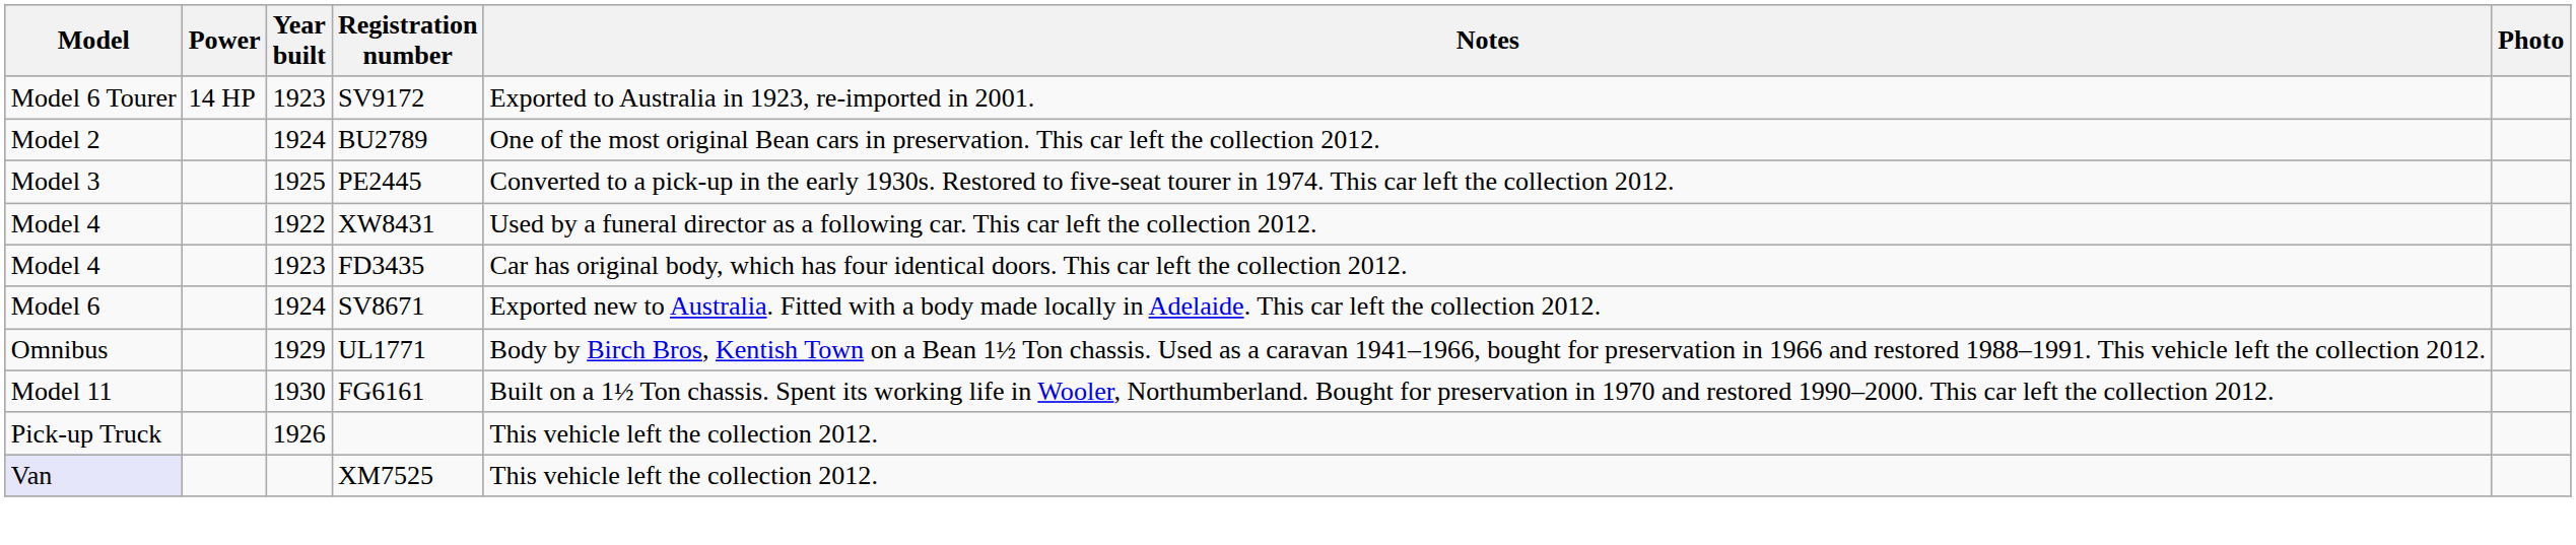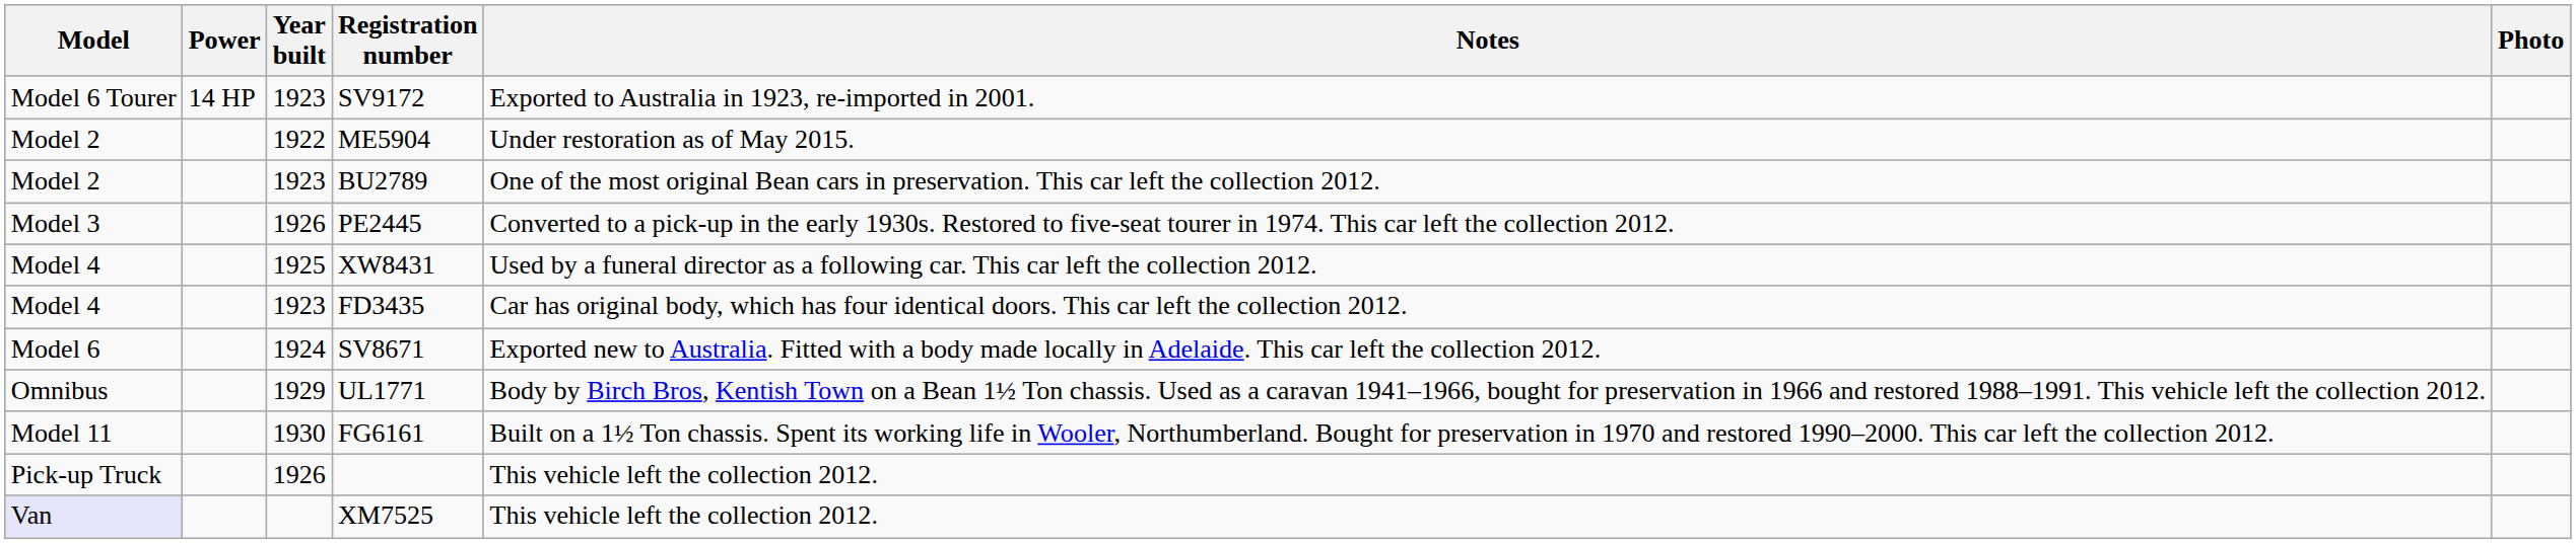+ row: Model 2 | 1922 | ME5904 | Under restoration as of May 2015.
BU2789 | Year built: 1924 -> 1923
PE2445 | Year built: 1925 -> 1926
XW8431 | Year built: 1922 -> 1925
